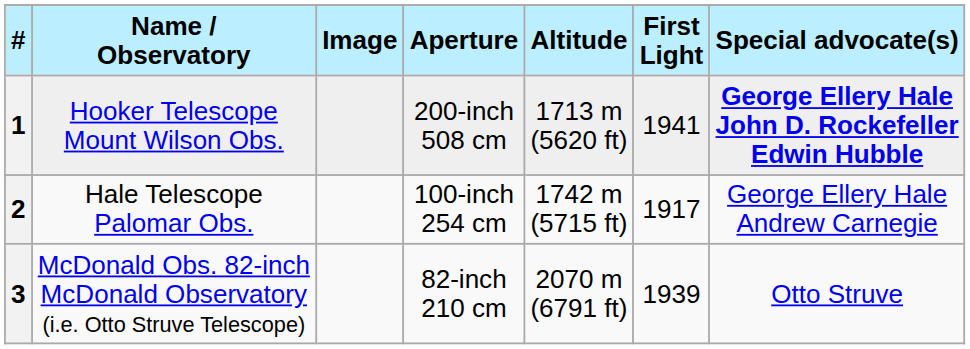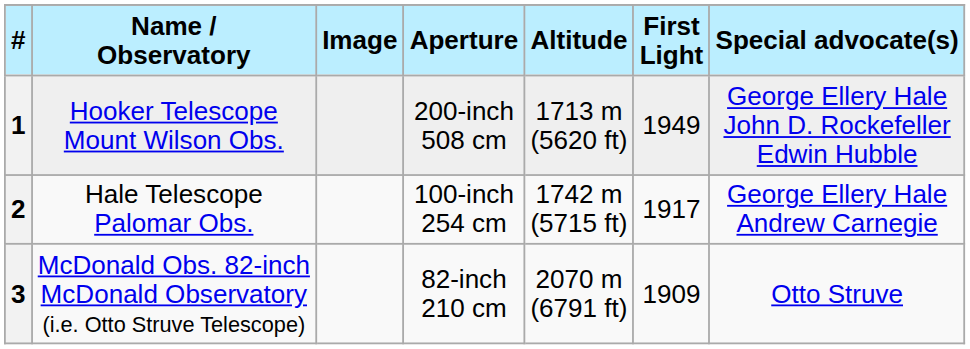1 | First Light: 1941 -> 1949
1 | Special advocate(s): bold -> normal
3 | First Light: 1939 -> 1909
